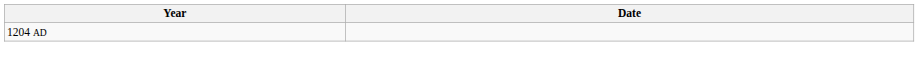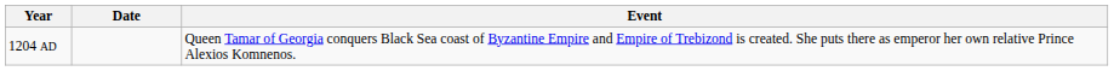+ column: Event | Queen Tamar of Georgia conquers Black Sea coast of Byzantine Empire and Empire of Trebizond is created. She puts there as emperor her own relative Prince Alexios Komnenos.
